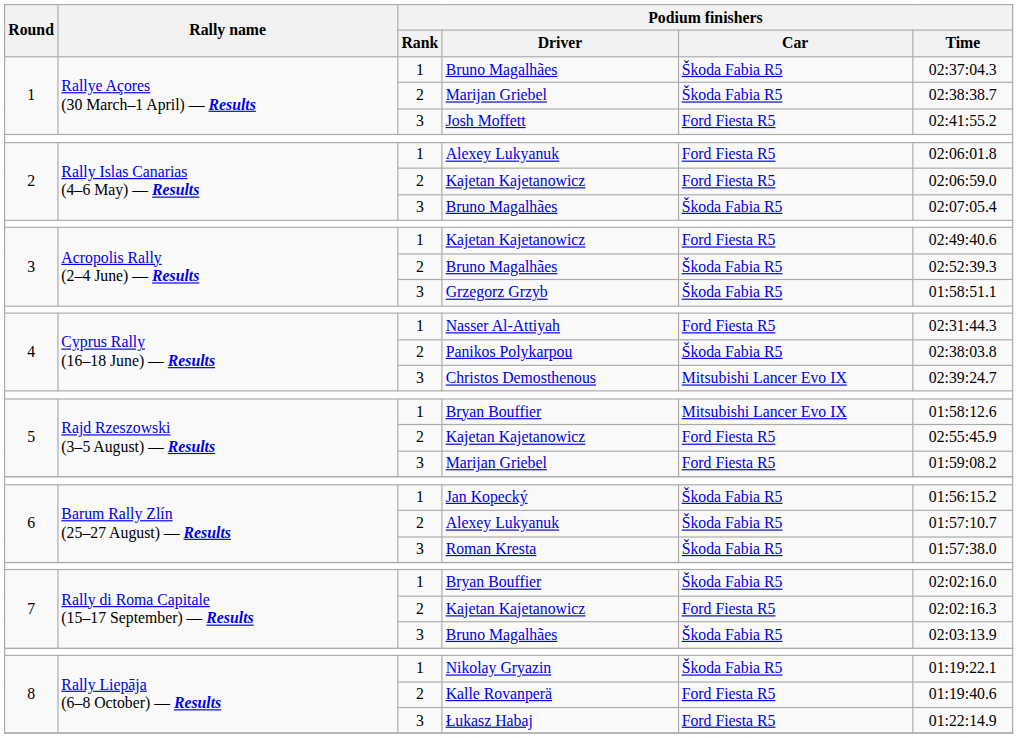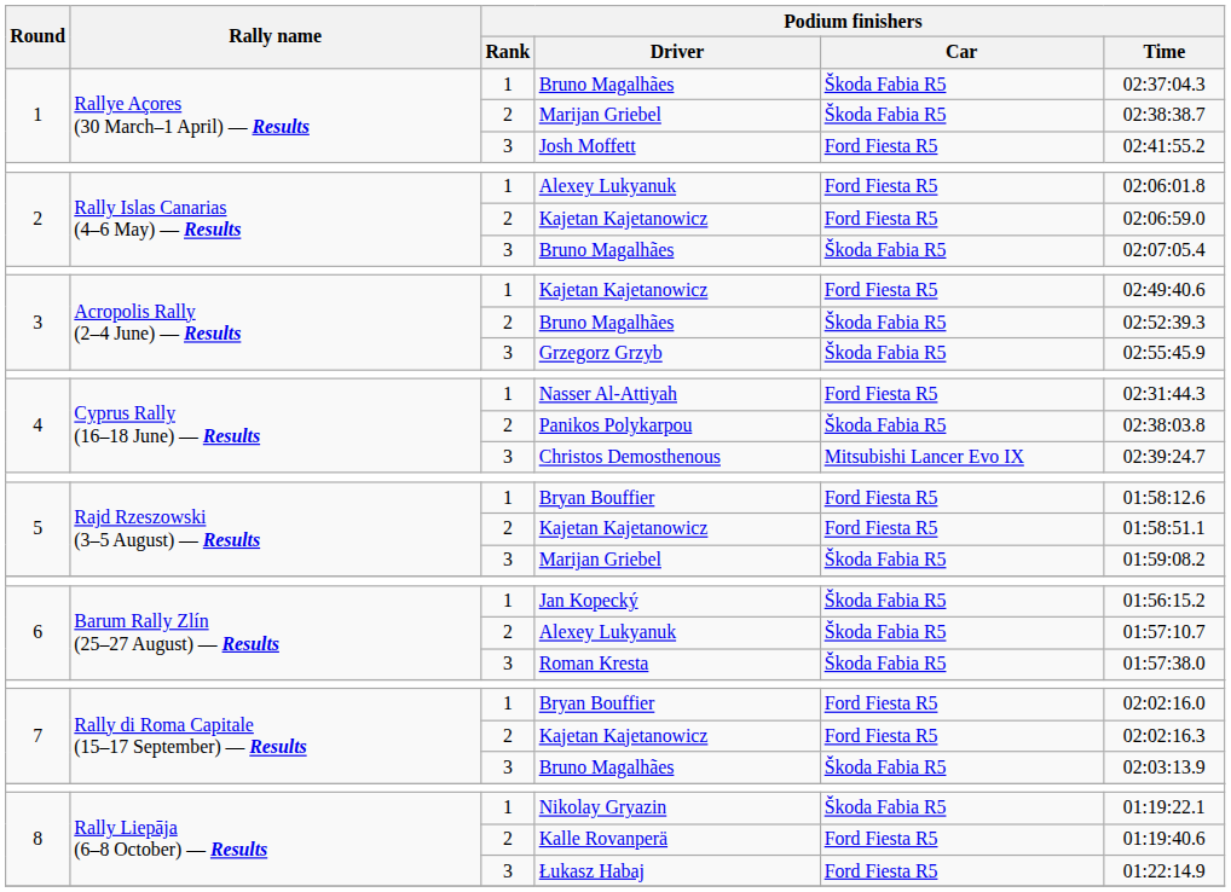Grzegorz Grzyb | Podium finishers / Time: 01:58:51.1 -> 02:55:45.9
5 / Bryan Bouffier | Podium finishers / Car: Mitsubishi Lancer Evo IX -> Ford Fiesta R5
5 / Kajetan Kajetanowicz | Podium finishers / Time: 02:55:45.9 -> 01:58:51.1
5 / Marijan Griebel | Podium finishers / Car: Ford Fiesta R5 -> Škoda Fabia R5
7 / Bryan Bouffier | Podium finishers / Car: Škoda Fabia R5 -> Ford Fiesta R5
